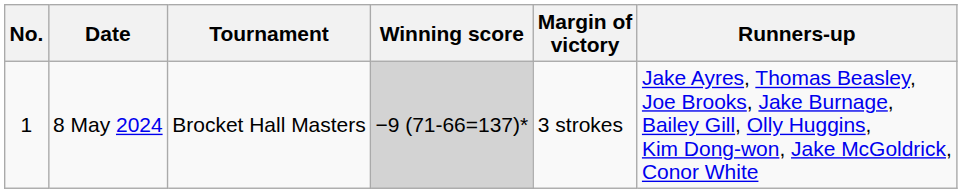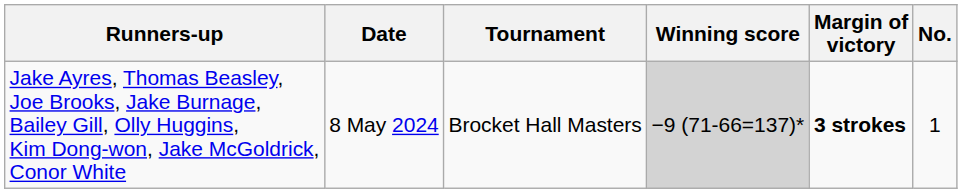columns swapped: No. <-> Runners-up
8 May 2024 | Margin of victory: normal -> bold
